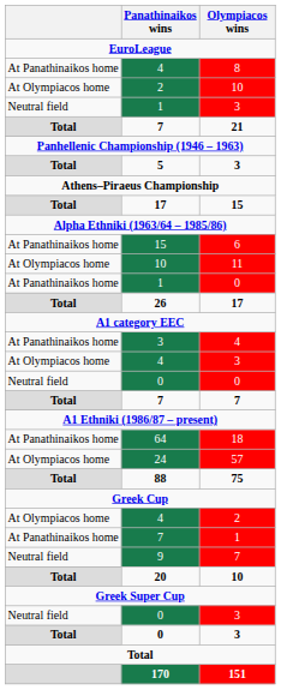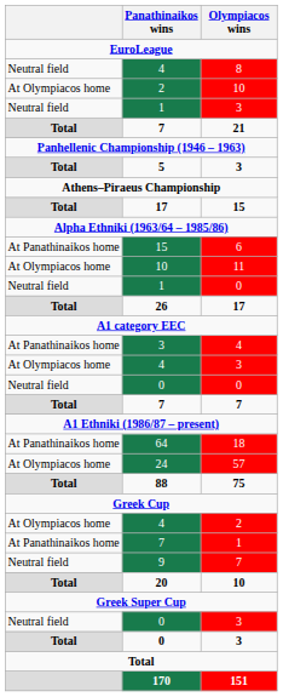4 / 8 | column 1: At Panathinaikos home -> Neutral field
1 / 0 | column 1: At Panathinaikos home -> Neutral field
